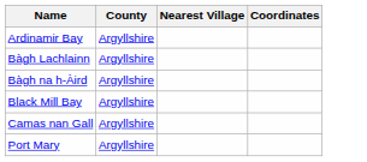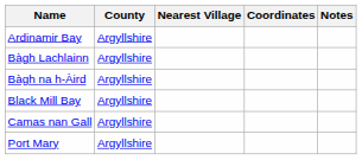+ column: Notes
